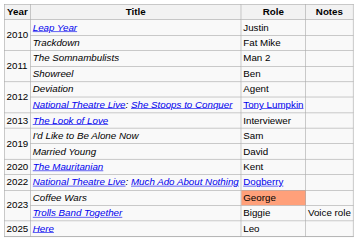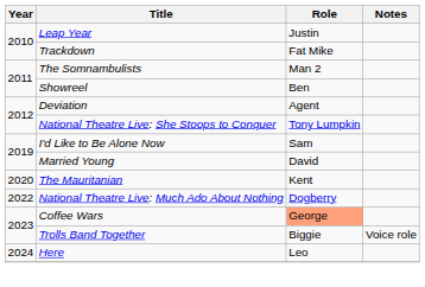- row: 2013 | The Look of Love | Interviewer
Here | Year: 2025 -> 2024
